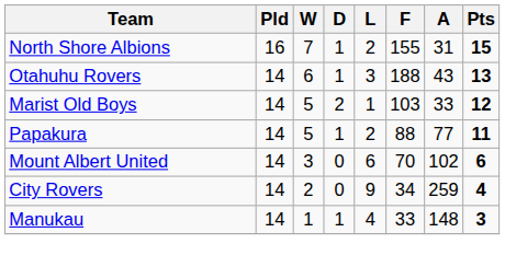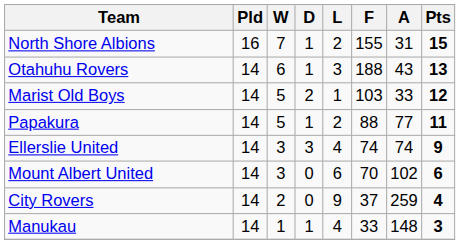+ row: Ellerslie United | 14 | 3 | 3 | 4 | 74 | 74 | 9
City Rovers | F: 34 -> 37
